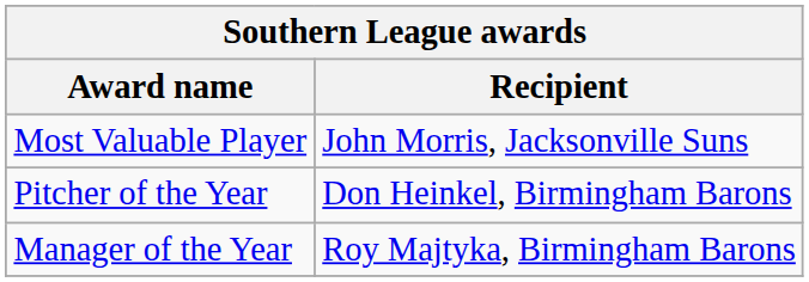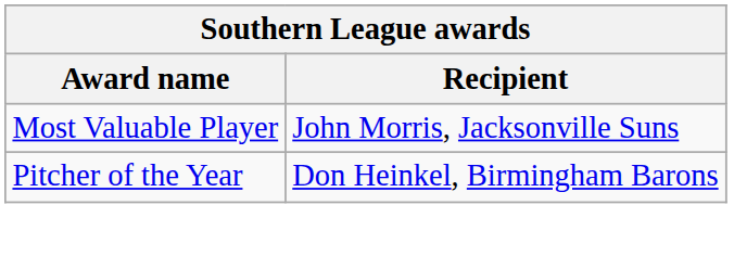- row: Manager of the Year | Roy Majtyka, Birmingham Barons
